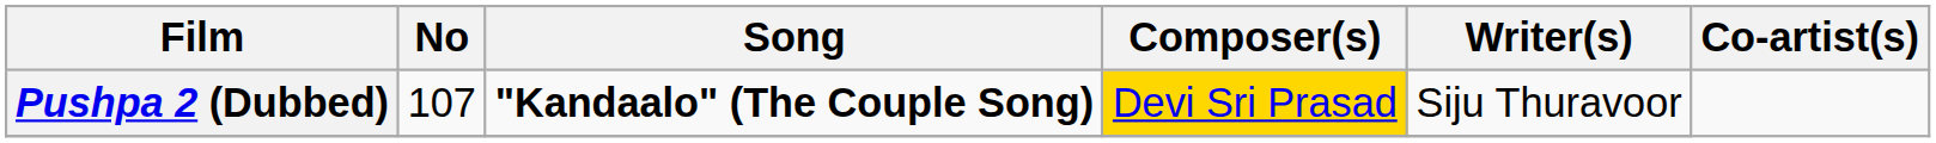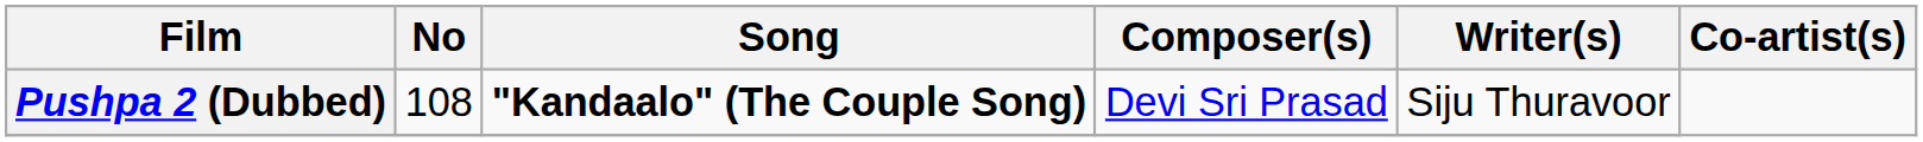Pushpa 2 (Dubbed) | No: 107 -> 108
Pushpa 2 (Dubbed) | Composer(s): gold background -> no background
